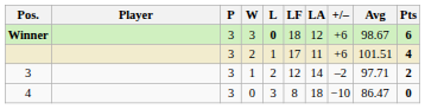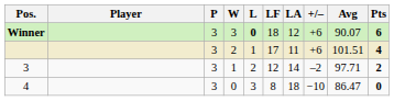Winner | Avg: 98.67 -> 90.07
